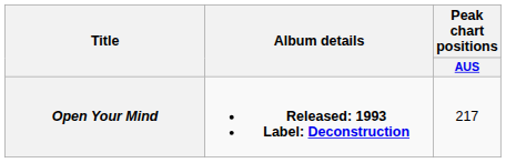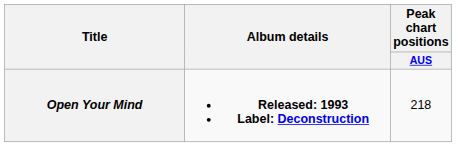Open Your Mind | Peak chart positions / AUS: 217 -> 218
